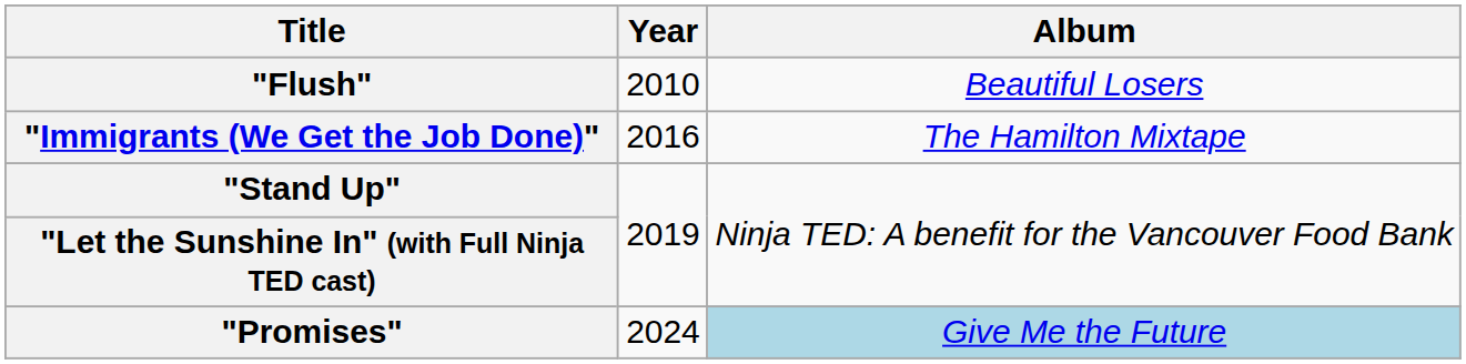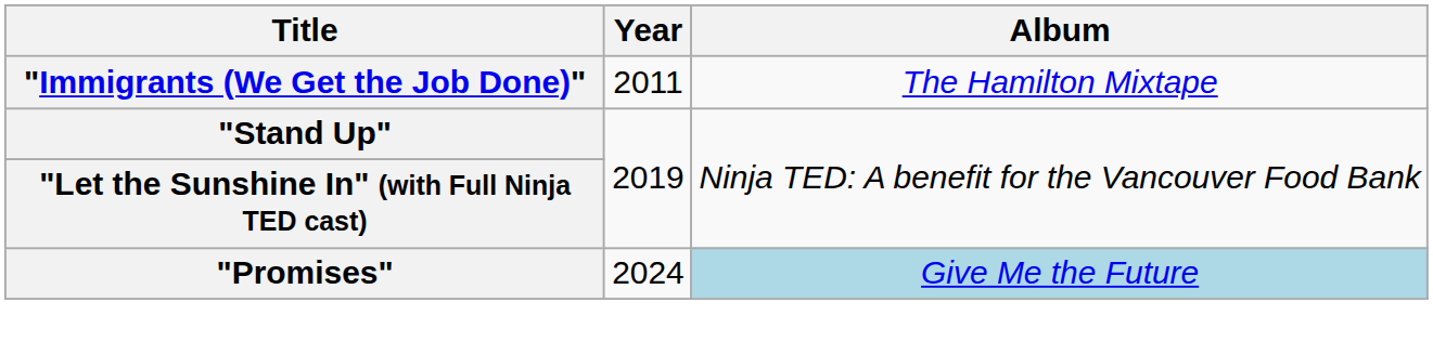- row: "Flush" | 2010 | Beautiful Losers
"Immigrants (We Get the Job Done)" | Year: 2016 -> 2011
